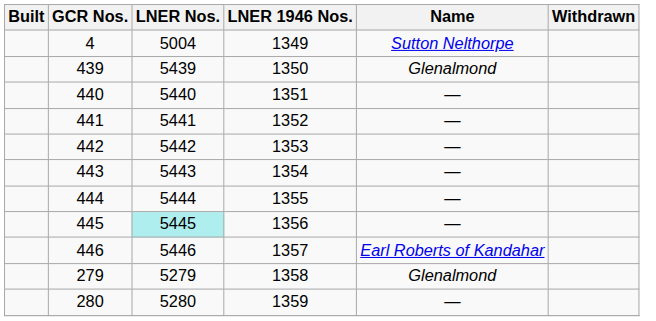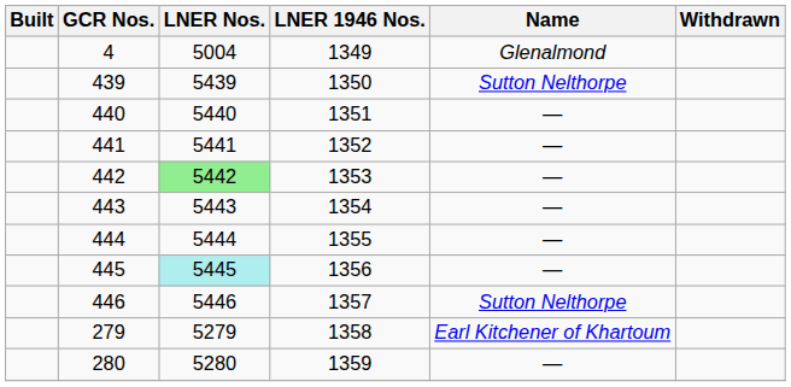4 | Name: Sutton Nelthorpe -> Glenalmond
439 | Name: Glenalmond -> Sutton Nelthorpe
442 | LNER Nos.: no background -> lightgreen background
446 | Name: Earl Roberts of Kandahar -> Sutton Nelthorpe
279 | Name: Glenalmond -> Earl Kitchener of Khartoum
